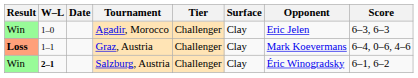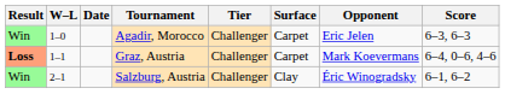Agadir, Morocco | Surface: Clay -> Carpet
Graz, Austria | Surface: Clay -> Carpet
Salzburg, Austria | W–L: bold -> normal
